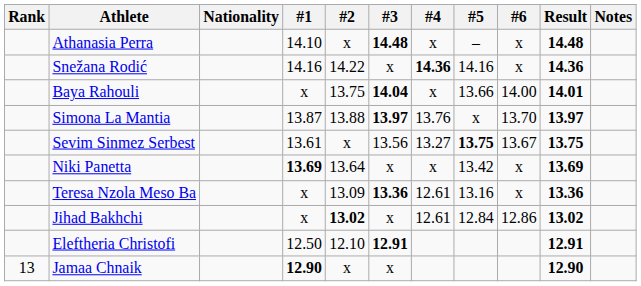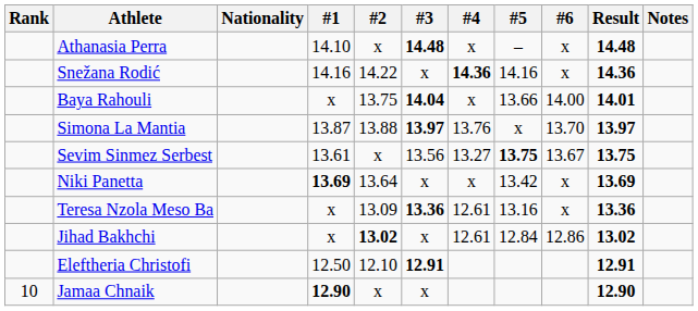Jamaa Chnaik | Rank: 13 -> 10
